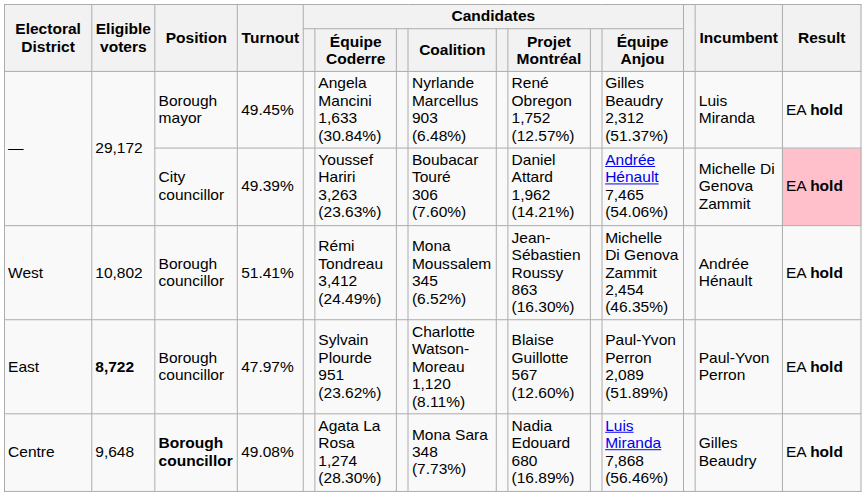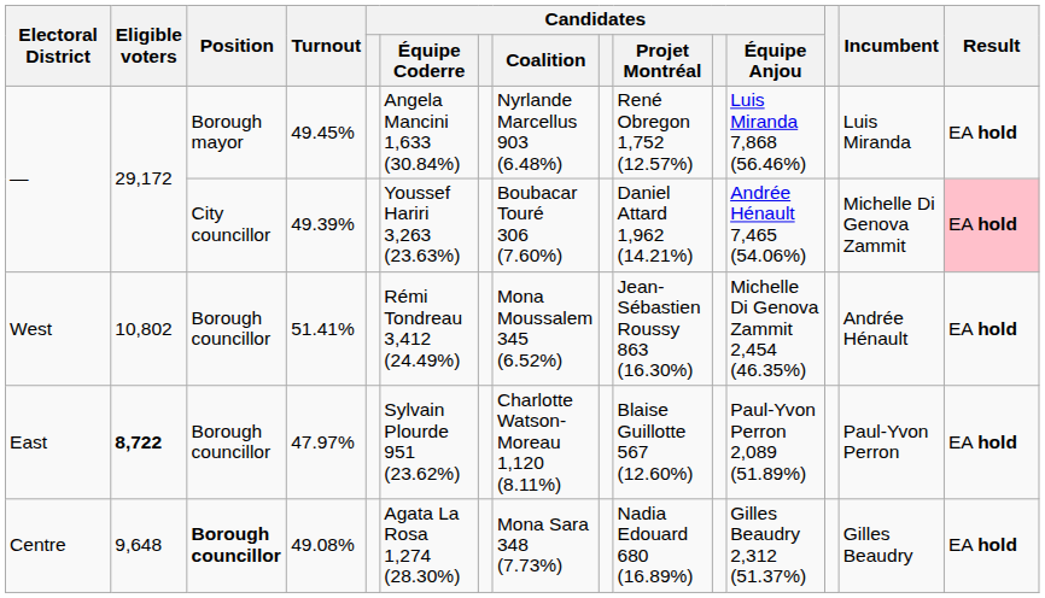49.45% | Candidates / Équipe Anjou: Gilles Beaudry 2,312 (51.37%) -> Luis Miranda 7,868 (56.46%)
49.08% | Candidates / Équipe Anjou: Luis Miranda 7,868 (56.46%) -> Gilles Beaudry 2,312 (51.37%)
